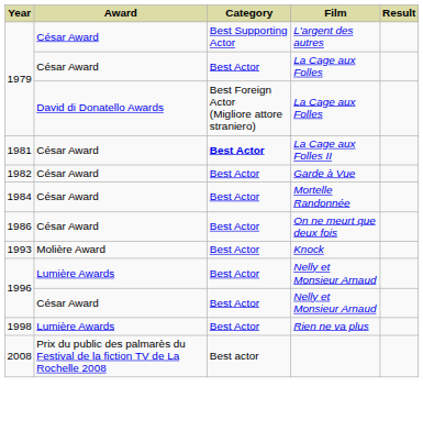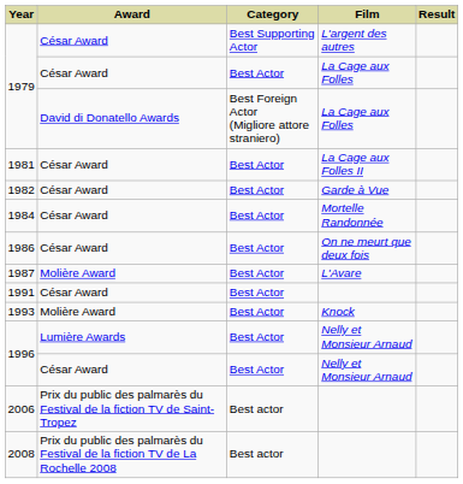1981 | Category: bold -> normal
+ row: 1987 | Molière Award | Best Actor | L'Avare
+ row: 1991 | César Award | Best Actor
- row: 1998 | Lumière Awards | Best Actor | Rien ne va plus
+ row: 2006 | Prix du public des palmarès du Festival de la fiction TV de Saint-Tropez | Best actor
